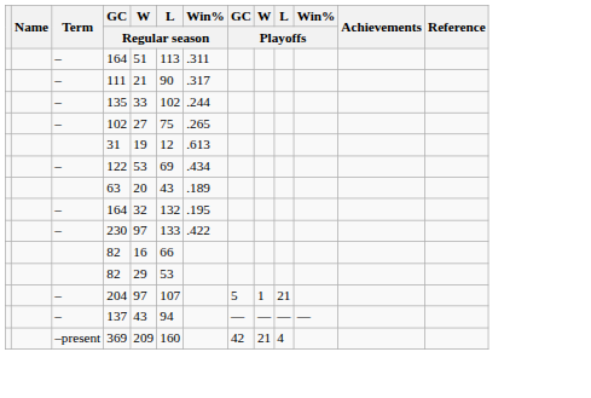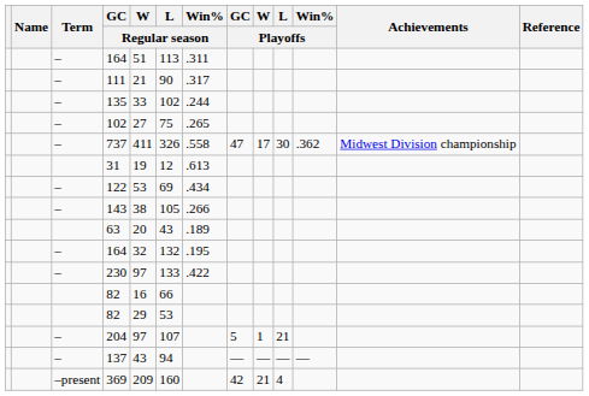+ row: – | 737 | 411 | 326 | .558 | 47 | 17 | 30 | .362 | Midwest Division championship
+ row: – | 143 | 38 | 105 | .266
